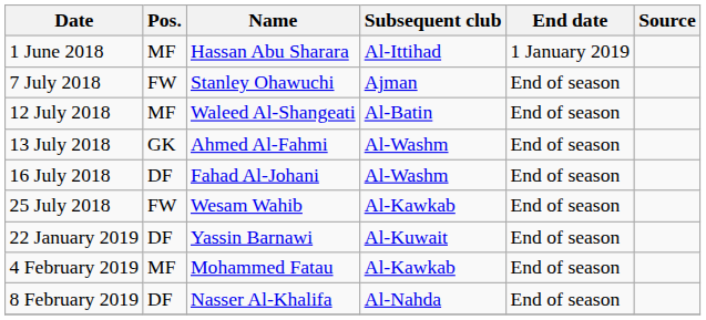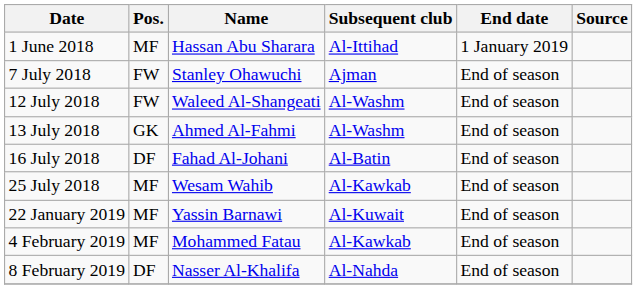12 July 2018 | Pos.: MF -> FW
12 July 2018 | Subsequent club: Al-Batin -> Al-Washm
16 July 2018 | Subsequent club: Al-Washm -> Al-Batin
25 July 2018 | Pos.: FW -> MF
22 January 2019 | Pos.: DF -> MF
